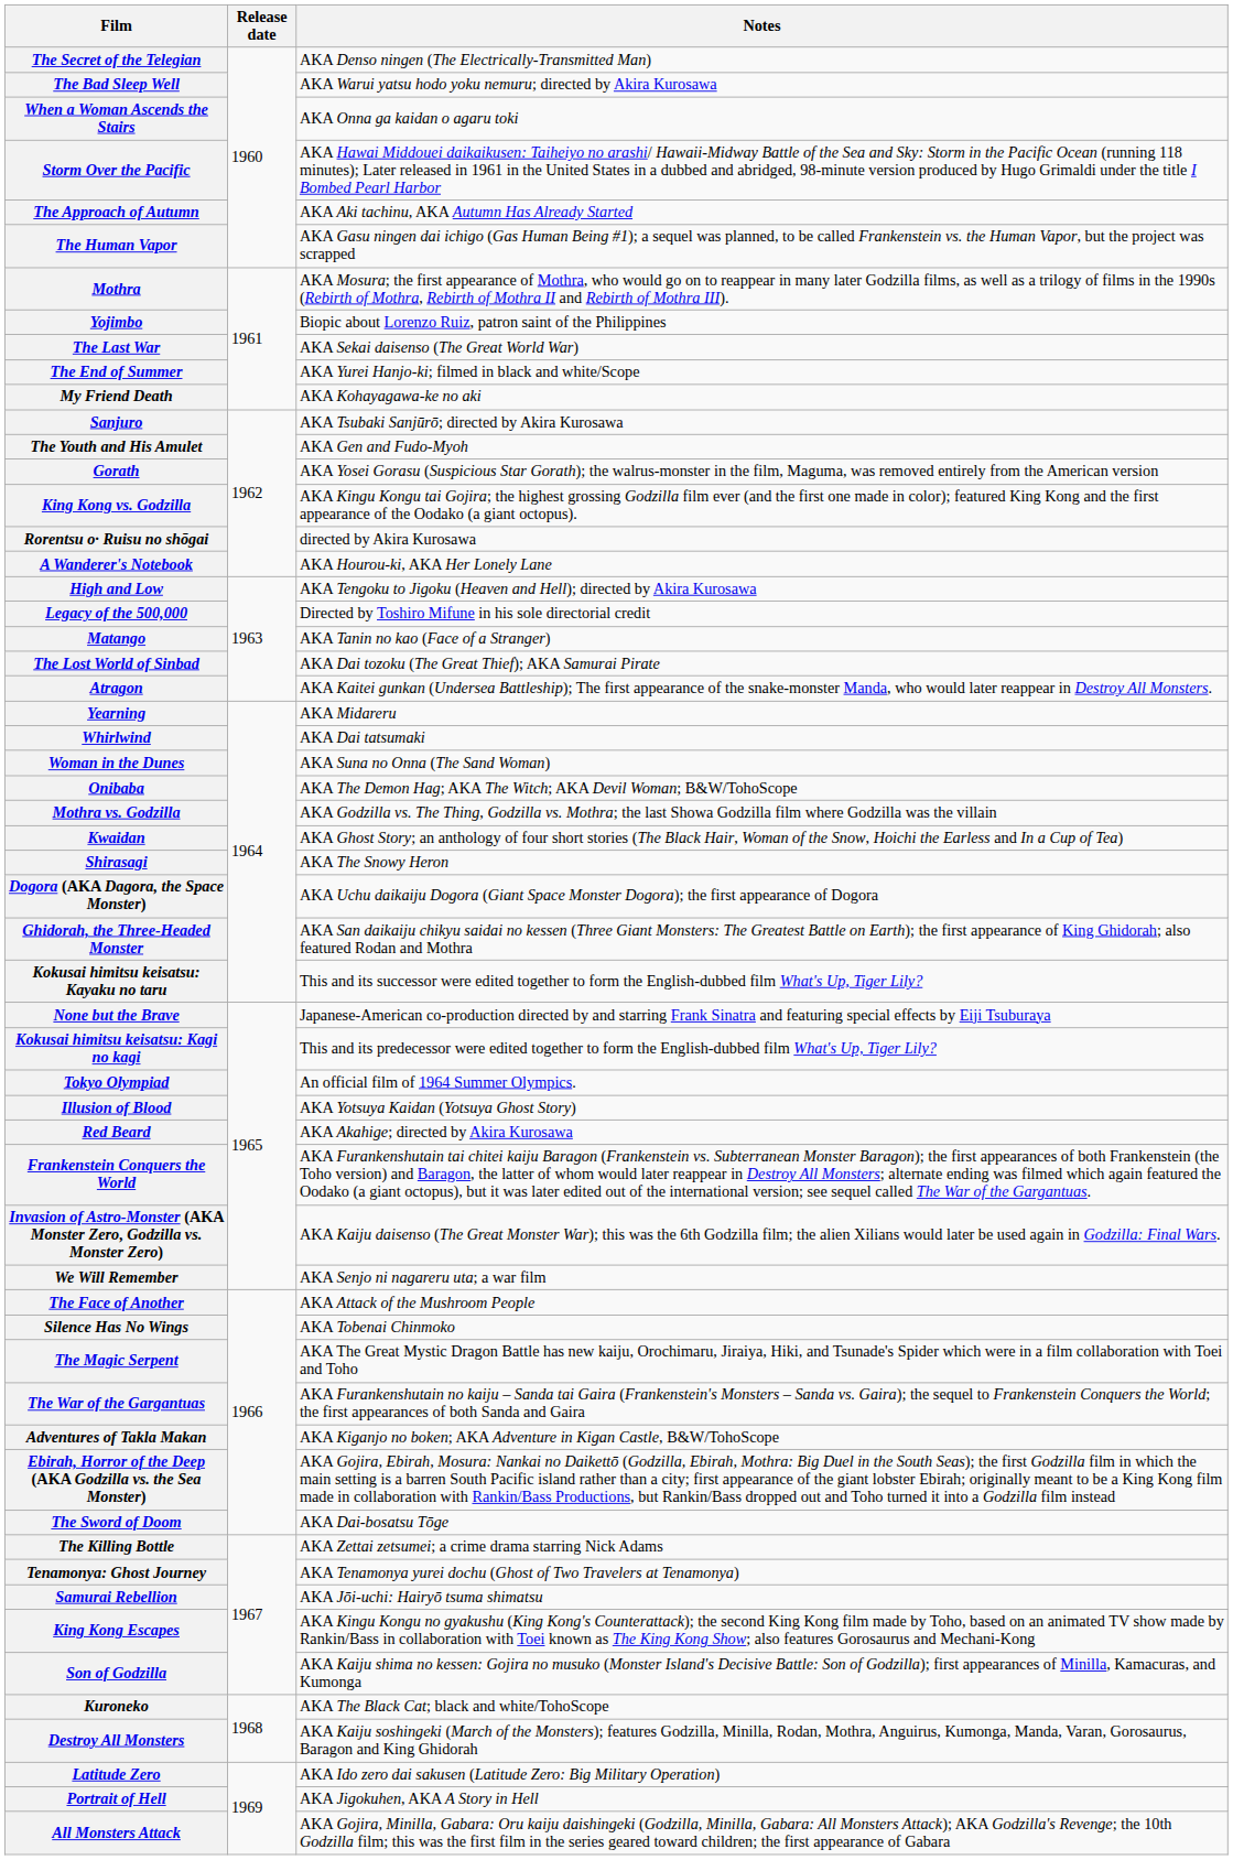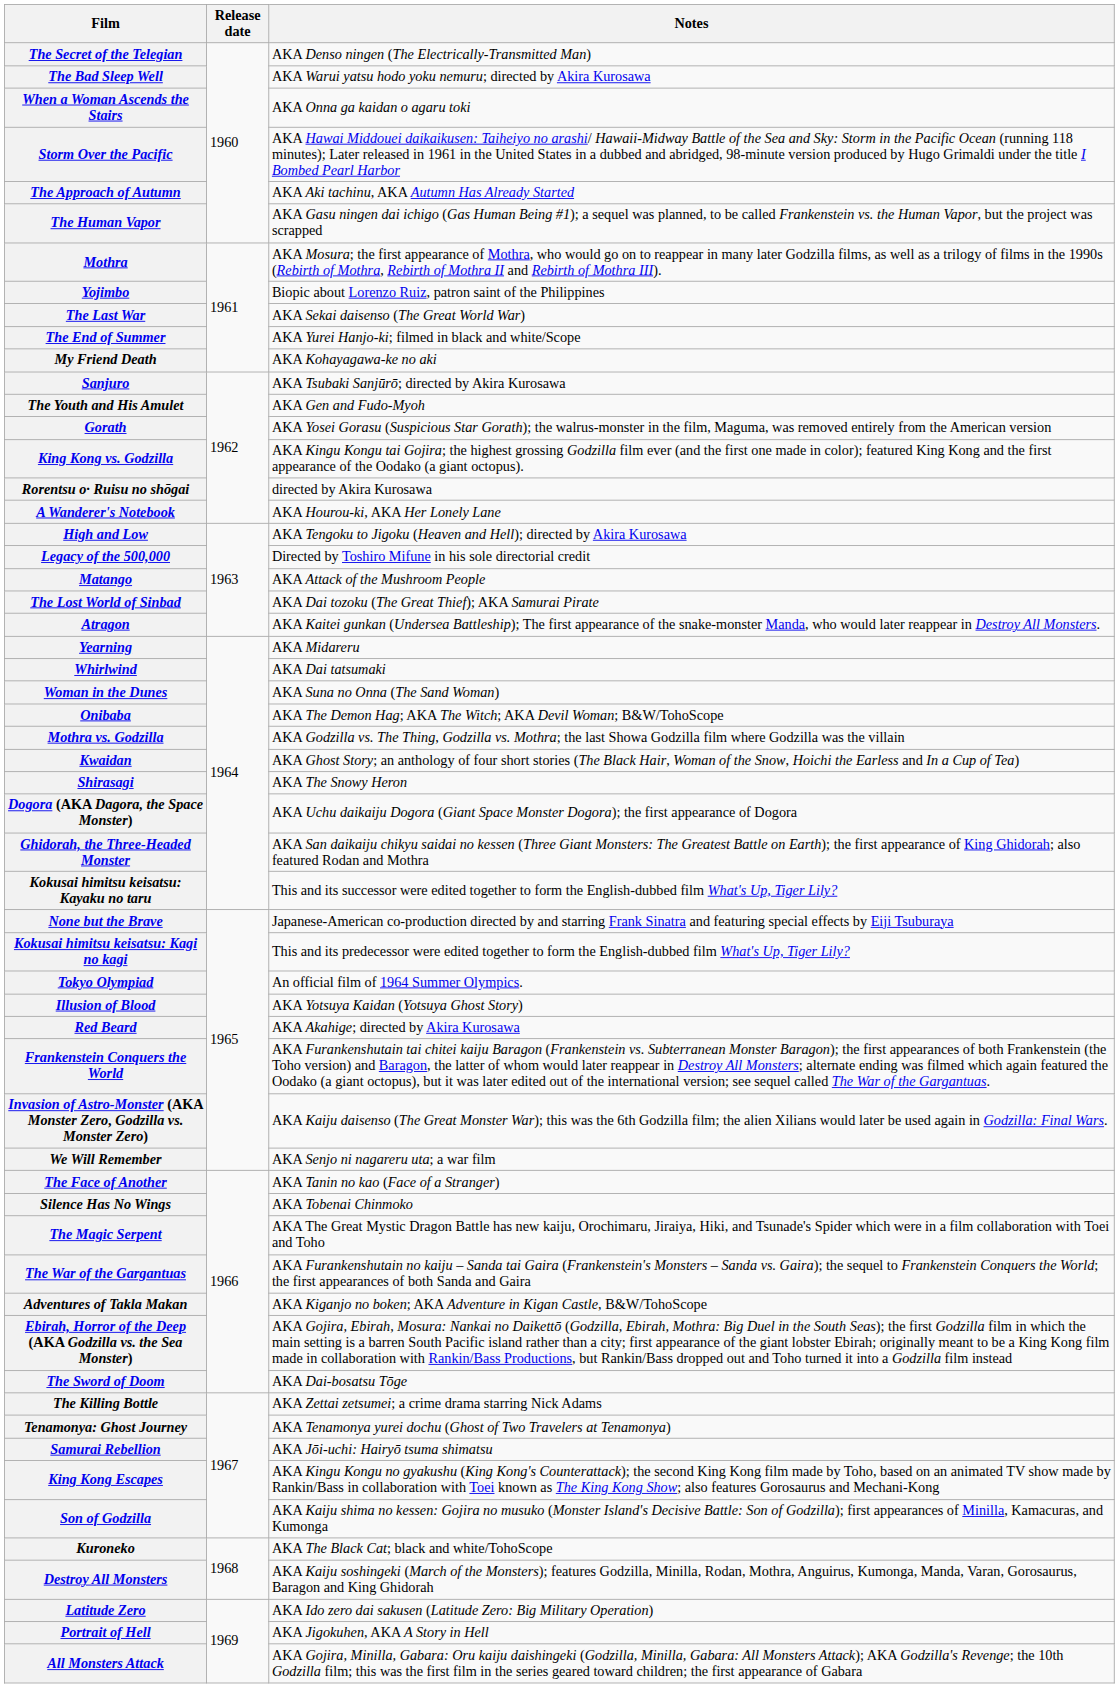Matango | Notes: AKA Tanin no kao (Face of a Stranger) -> AKA Attack of the Mushroom People
The Face of Another | Notes: AKA Attack of the Mushroom People -> AKA Tanin no kao (Face of a Stranger)
